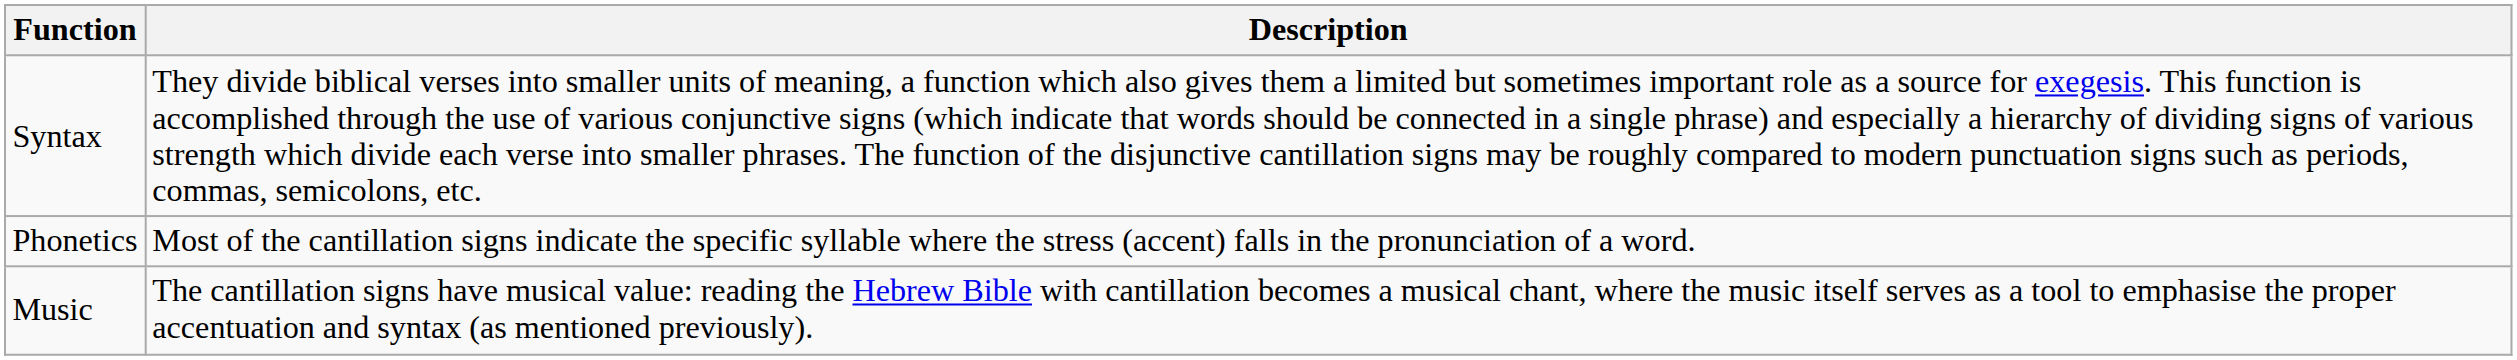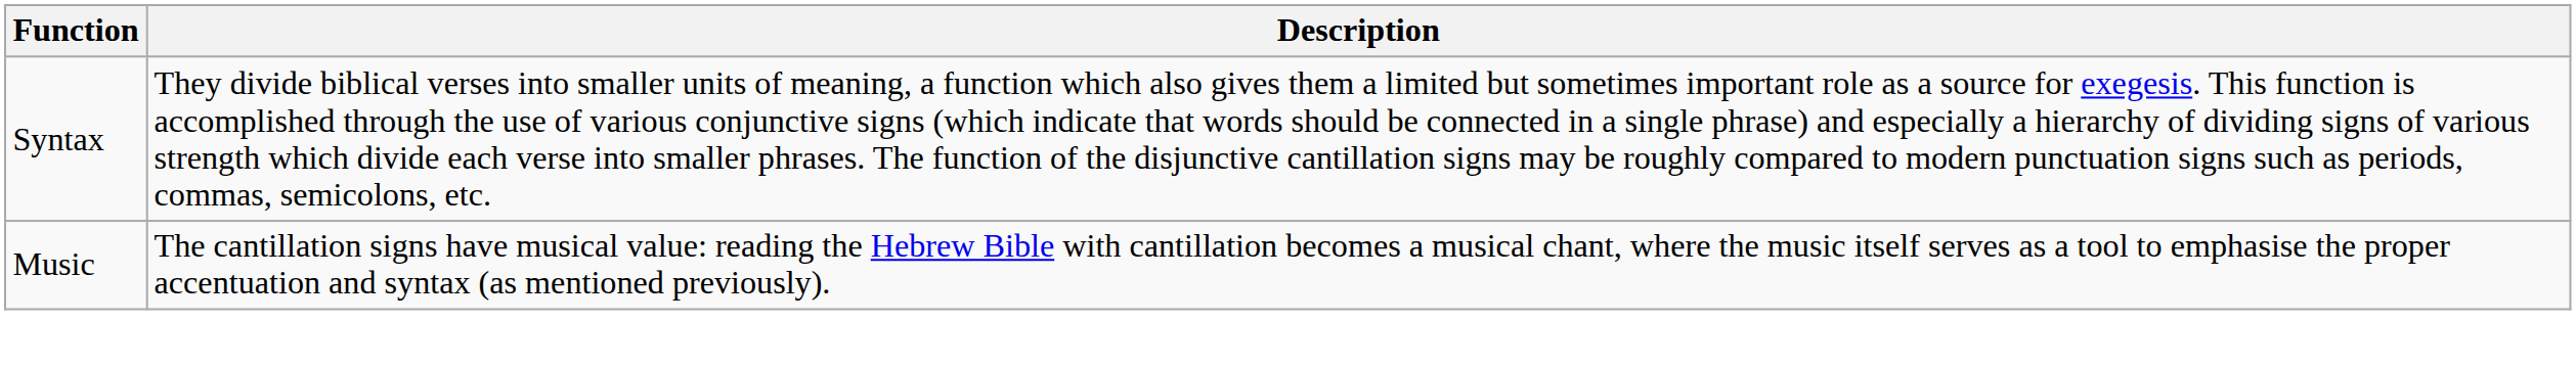- row: Phonetics | Most of the cantillation signs indicate the specific syllable where the stress (accent) falls in the pronunciation of a word.
